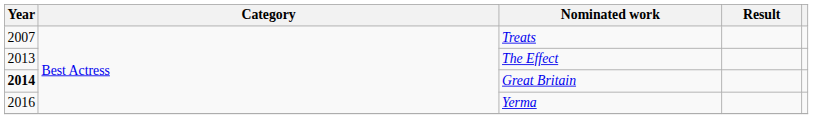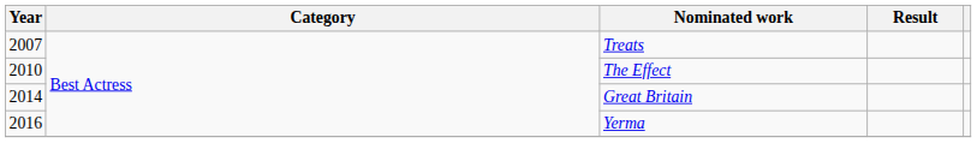The Effect | Year: 2013 -> 2010
Great Britain | Year: bold -> normal
